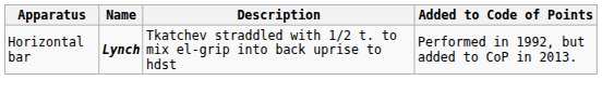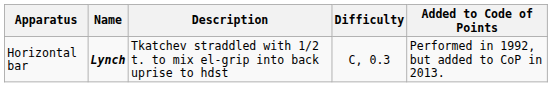+ column: Difficulty | C, 0.3
